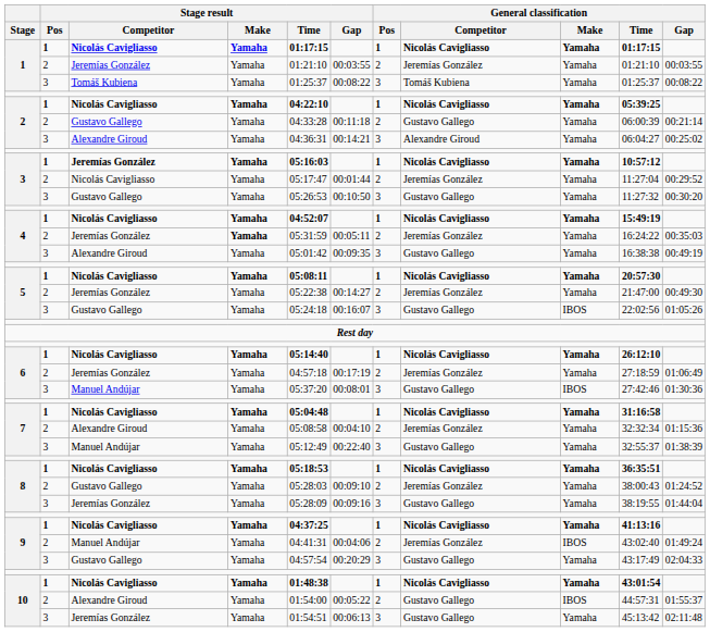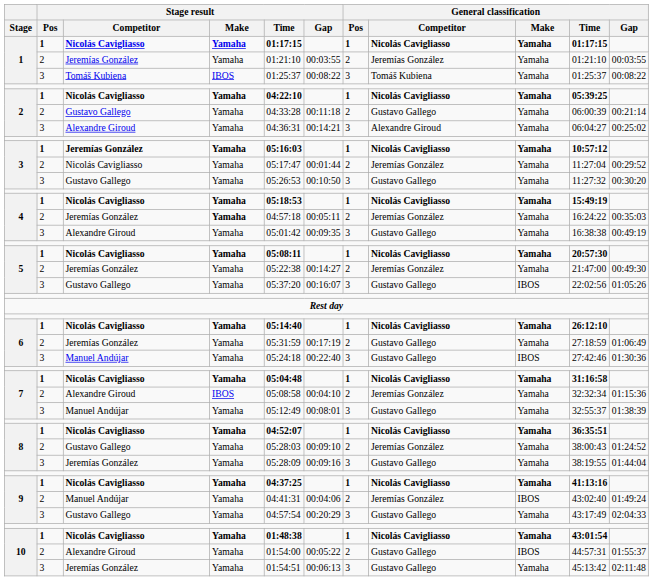1 / Tomáš Kubiena | Stage result / Make: Yamaha -> IBOS
4 / Nicolás Cavigliasso | Stage result / Time: 04:52:07 -> 05:18:53
4 / Jeremías González | Stage result / Time: 05:31:59 -> 04:57:18
5 / Gustavo Gallego | Stage result / Time: 05:24:18 -> 05:37:20
6 / Jeremías González | Stage result / Time: 04:57:18 -> 05:31:59
6 / Jeremías González | General classification / Competitor: Jeremías González -> Gustavo Gallego
6 / Manuel Andújar | Stage result / Time: 05:37:20 -> 05:24:18
6 / Manuel Andújar | Stage result / Gap: 00:08:01 -> 00:22:40
7 / Alexandre Giroud | Stage result / Make: Yamaha -> IBOS
7 / Manuel Andújar | Stage result / Gap: 00:22:40 -> 00:08:01
8 / Nicolás Cavigliasso | Stage result / Time: 05:18:53 -> 04:52:07
